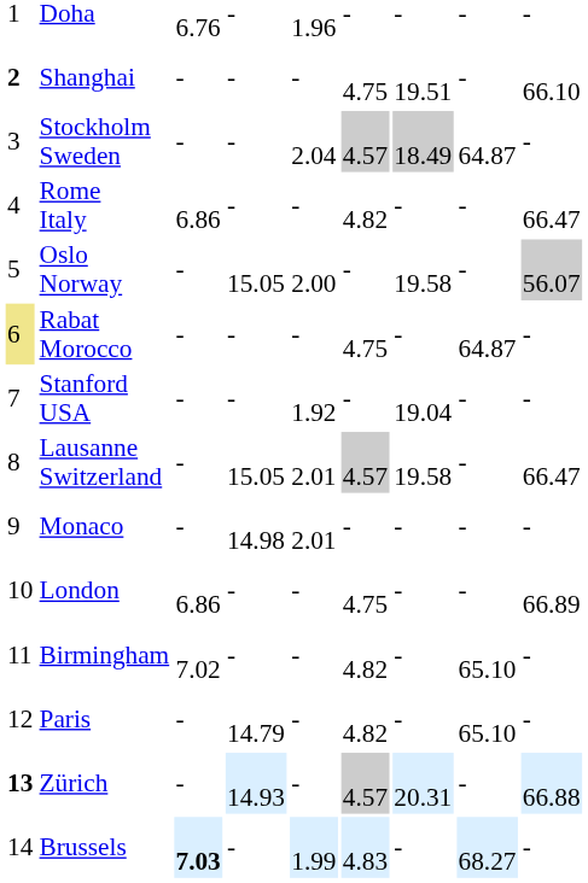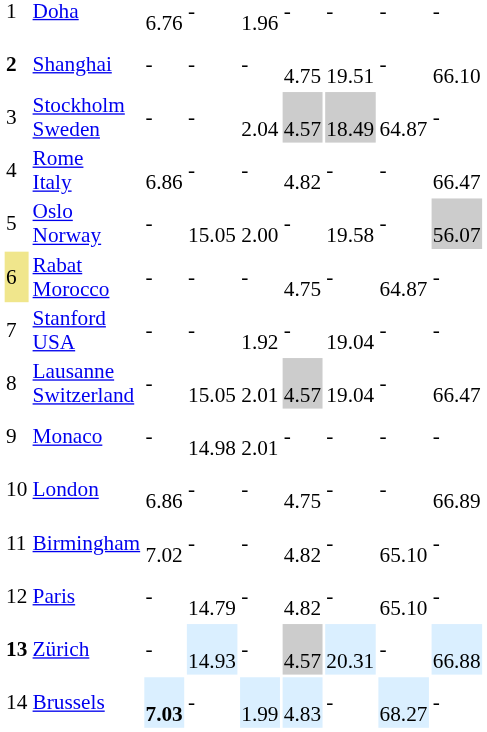Lausanne Switzerland | column 7: 19.58 -> 19.04
